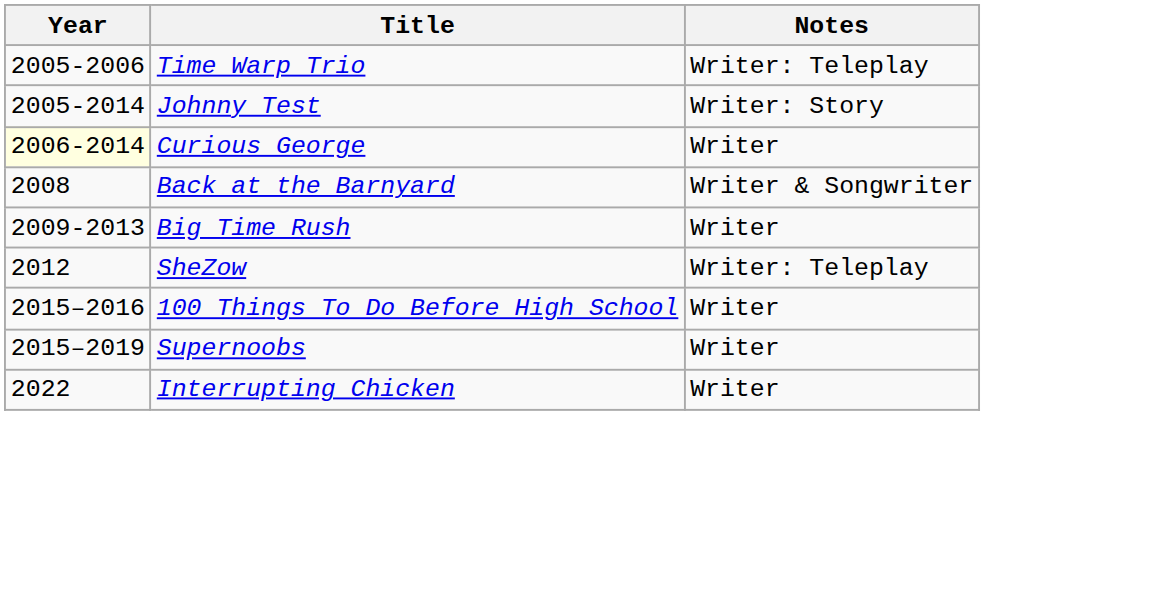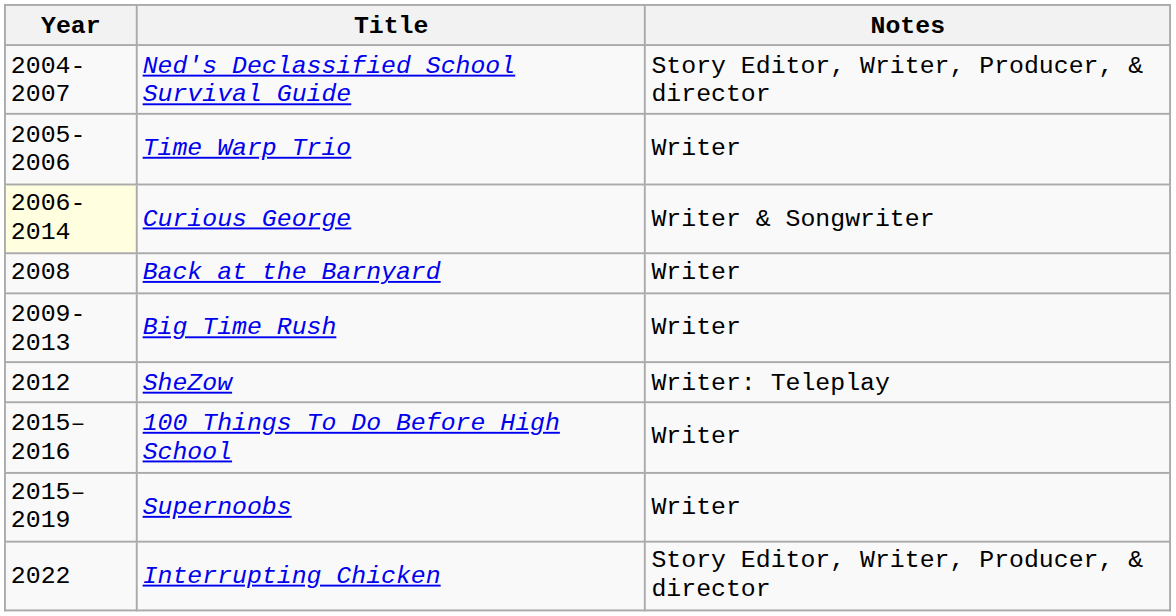+ row: 2004-2007 | Ned's Declassified School Survival Guide | Story Editor, Writer, Producer, & director
Time Warp Trio | Notes: Writer: Teleplay -> Writer
- row: 2005-2014 | Johnny Test | Writer: Story
Curious George | Notes: Writer -> Writer & Songwriter
Back at the Barnyard | Notes: Writer & Songwriter -> Writer
Interrupting Chicken | Notes: Writer -> Story Editor, Writer, Producer, & director
